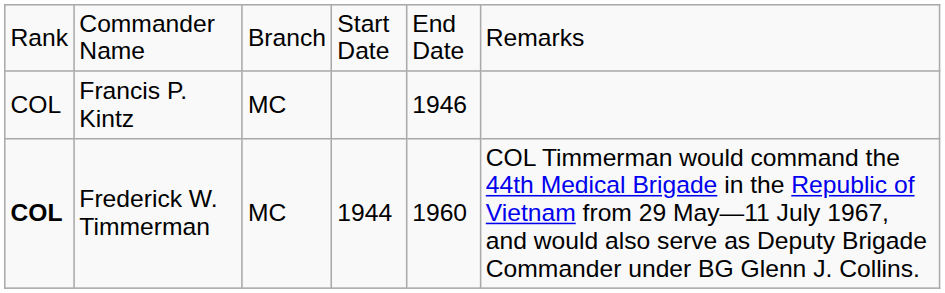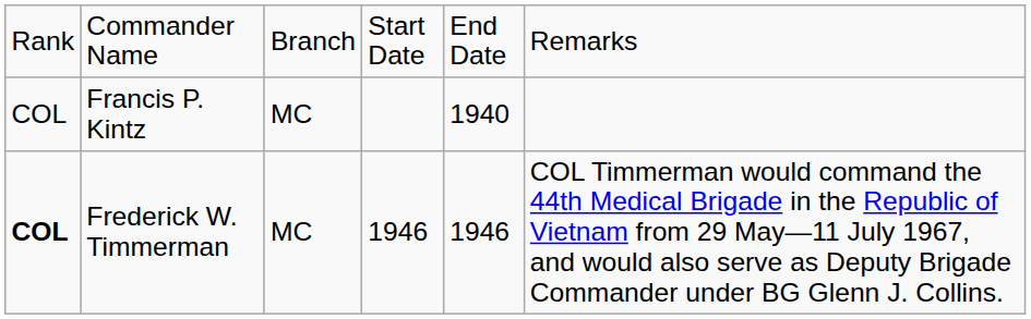Francis P. Kintz | column 5: 1946 -> 1940
Frederick W. Timmerman | column 4: 1944 -> 1946
Frederick W. Timmerman | column 5: 1960 -> 1946
